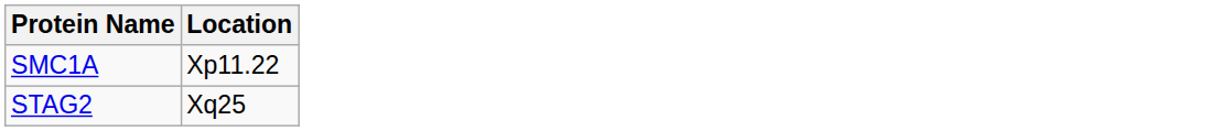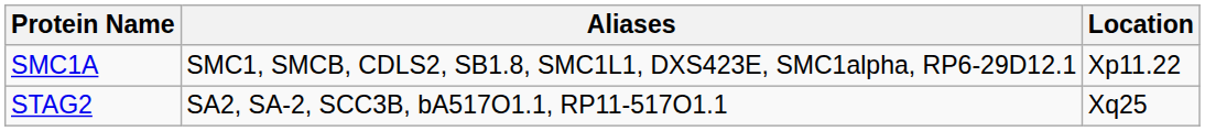+ column: Aliases | SMC1, SMCB, CDLS2, SB1.8, SMC1L1, DXS423E, SMC1alpha, RP6-29D12.1 | SA2, SA-2, SCC3B, bA517O1.1, RP11-517O1.1
